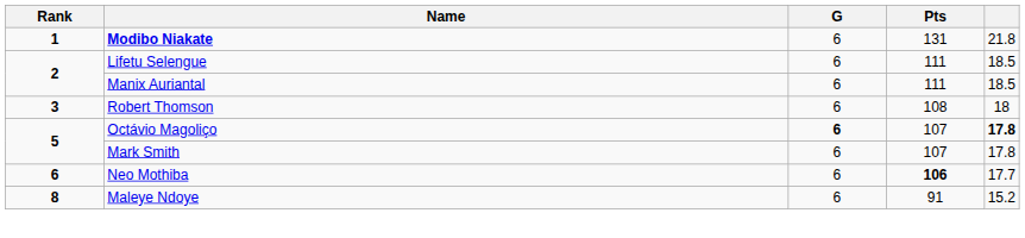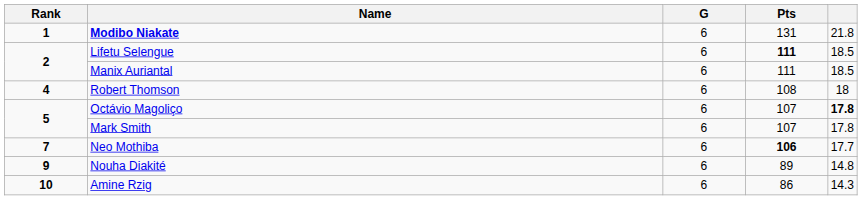Lifetu Selengue | Pts: normal -> bold
Robert Thomson | Rank: 3 -> 4
Octávio Magoliço | G: bold -> normal
Neo Mothiba | Rank: 6 -> 7
- row: 8 | Maleye Ndoye | 6 | 91 | 15.2
+ row: 9 | Nouha Diakité | 6 | 89 | 14.8
+ row: 10 | Amine Rzig | 6 | 86 | 14.3
